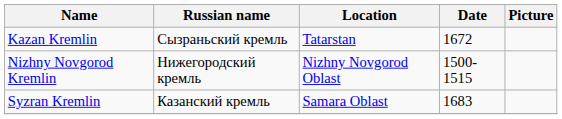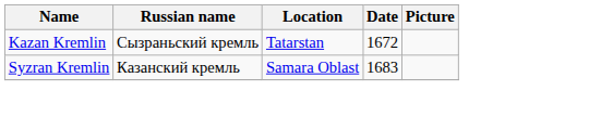- row: Nizhny Novgorod Kremlin | Нижегородский кремль | Nizhny Novgorod Oblast | 1500-1515
